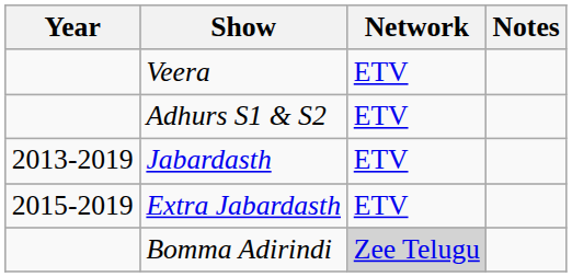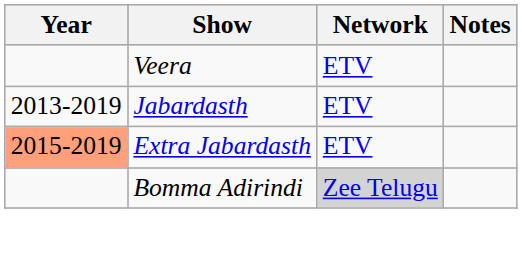- row: Adhurs S1 & S2 | ETV
Extra Jabardasth | Year: no background -> lightsalmon background
